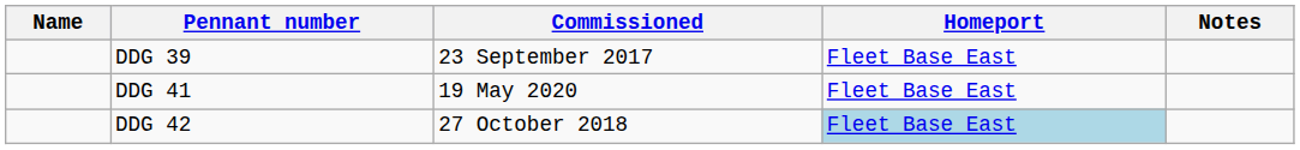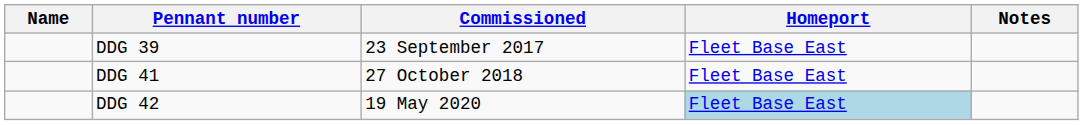DDG 41 | Commissioned: 19 May 2020 -> 27 October 2018
DDG 42 | Commissioned: 27 October 2018 -> 19 May 2020
